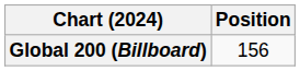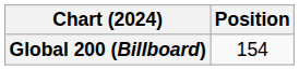Global 200 (Billboard) | Position: 156 -> 154
